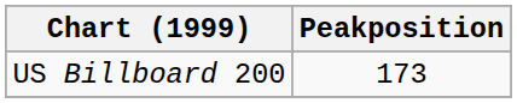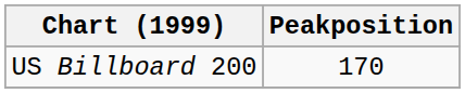US Billboard 200 | Peakposition: 173 -> 170
